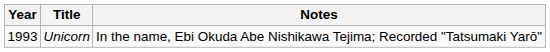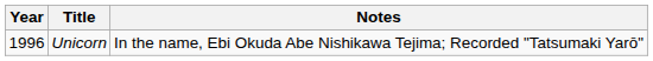Unicorn | Year: 1993 -> 1996
